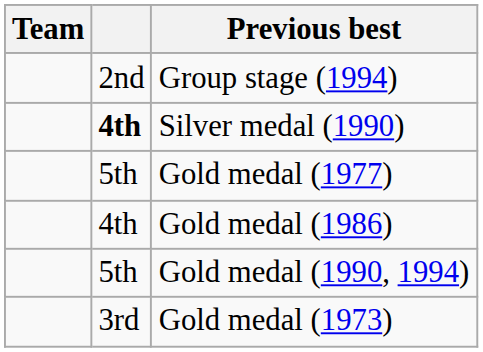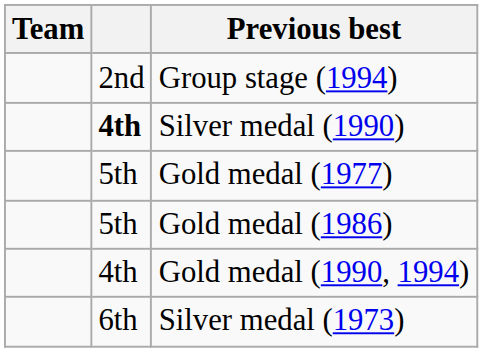Gold medal (1986) | column 2: 4th -> 5th
Gold medal (1990, 1994) | column 2: 5th -> 4th
+ row: 6th | Silver medal (1973)
- row: 3rd | Gold medal (1973)
